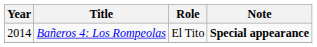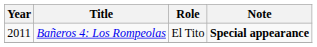Bañeros 4: Los Rompeolas | Year: 2014 -> 2011
